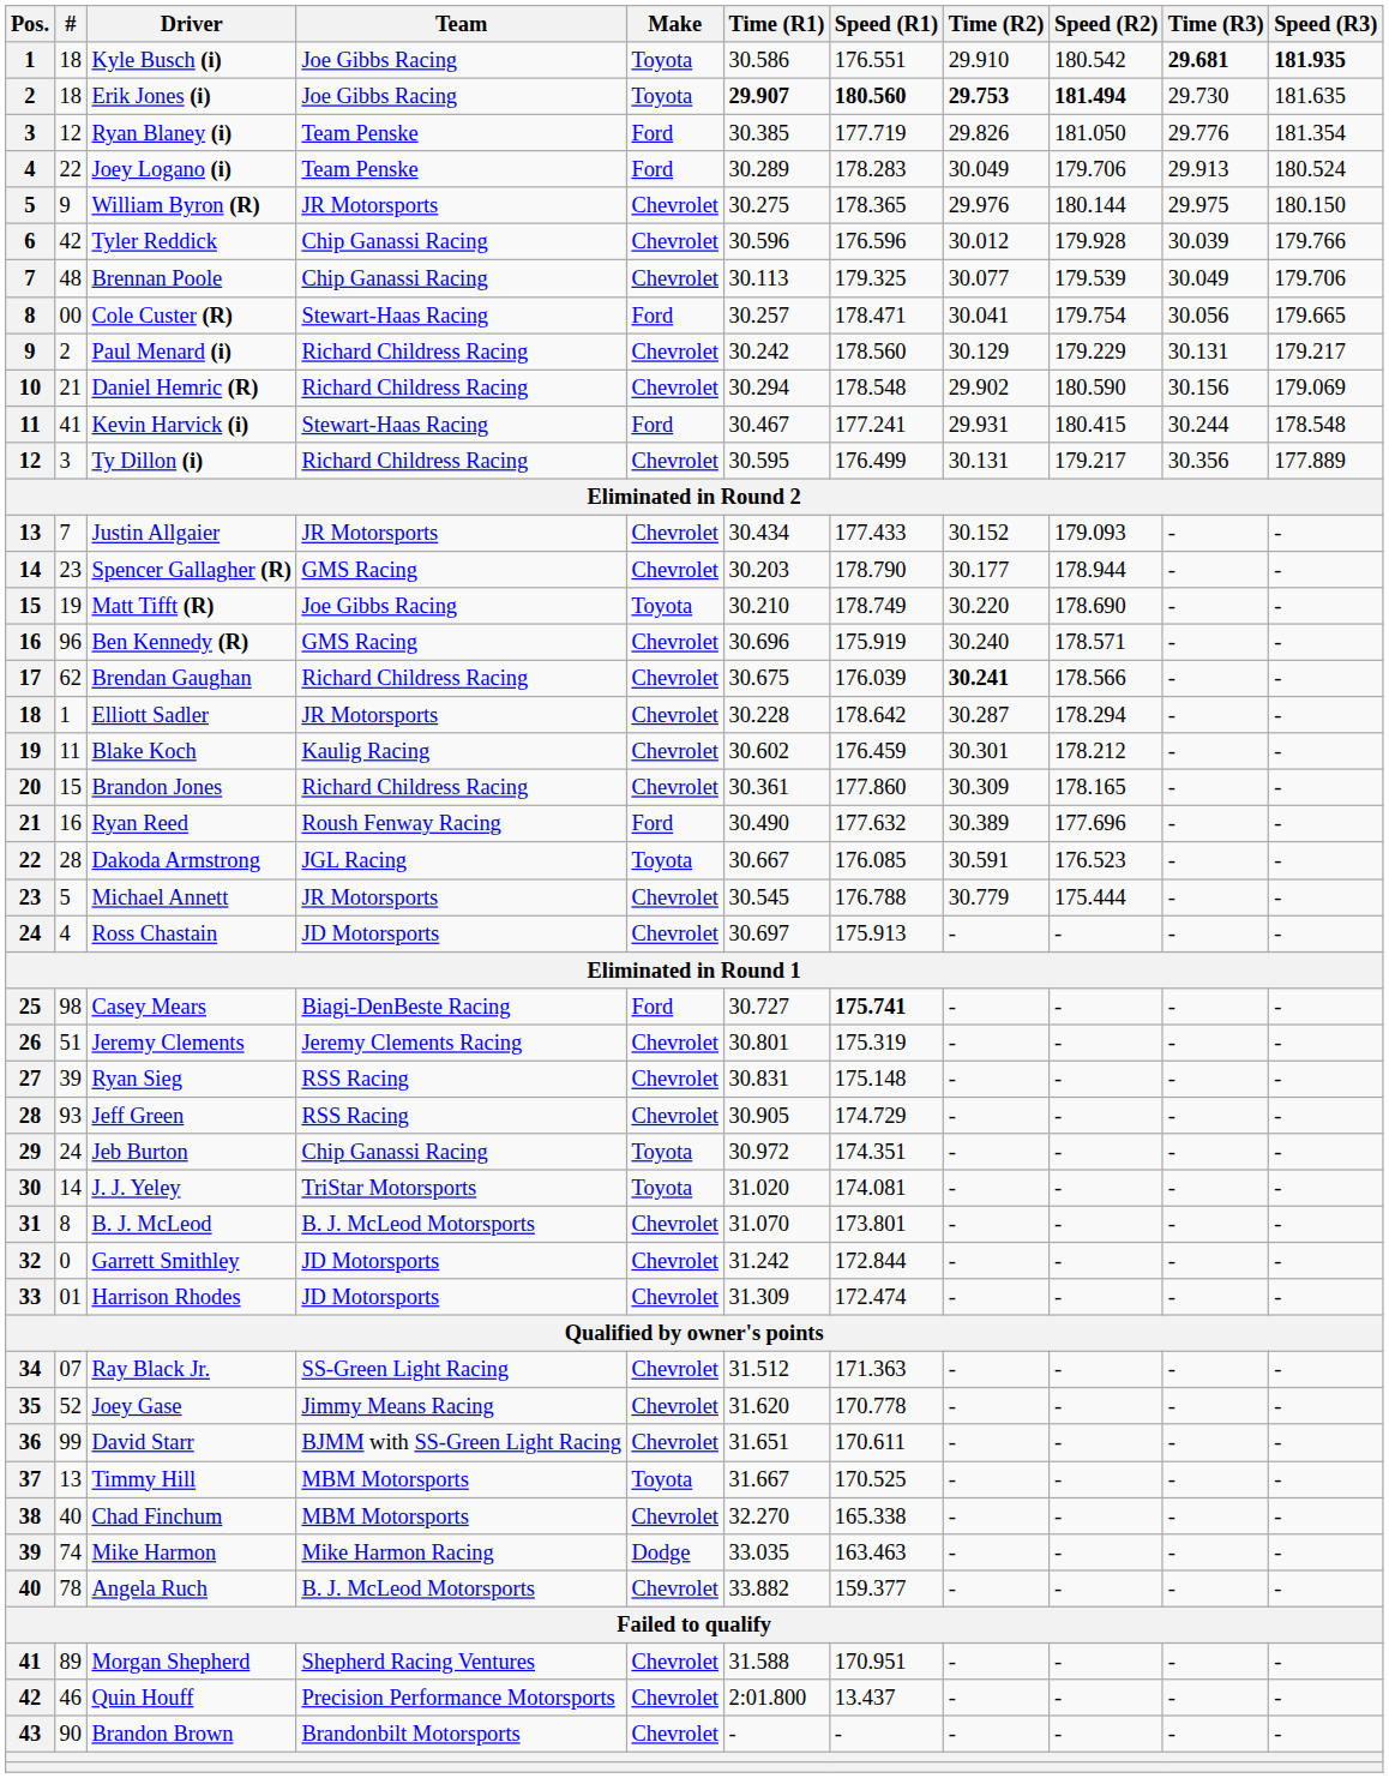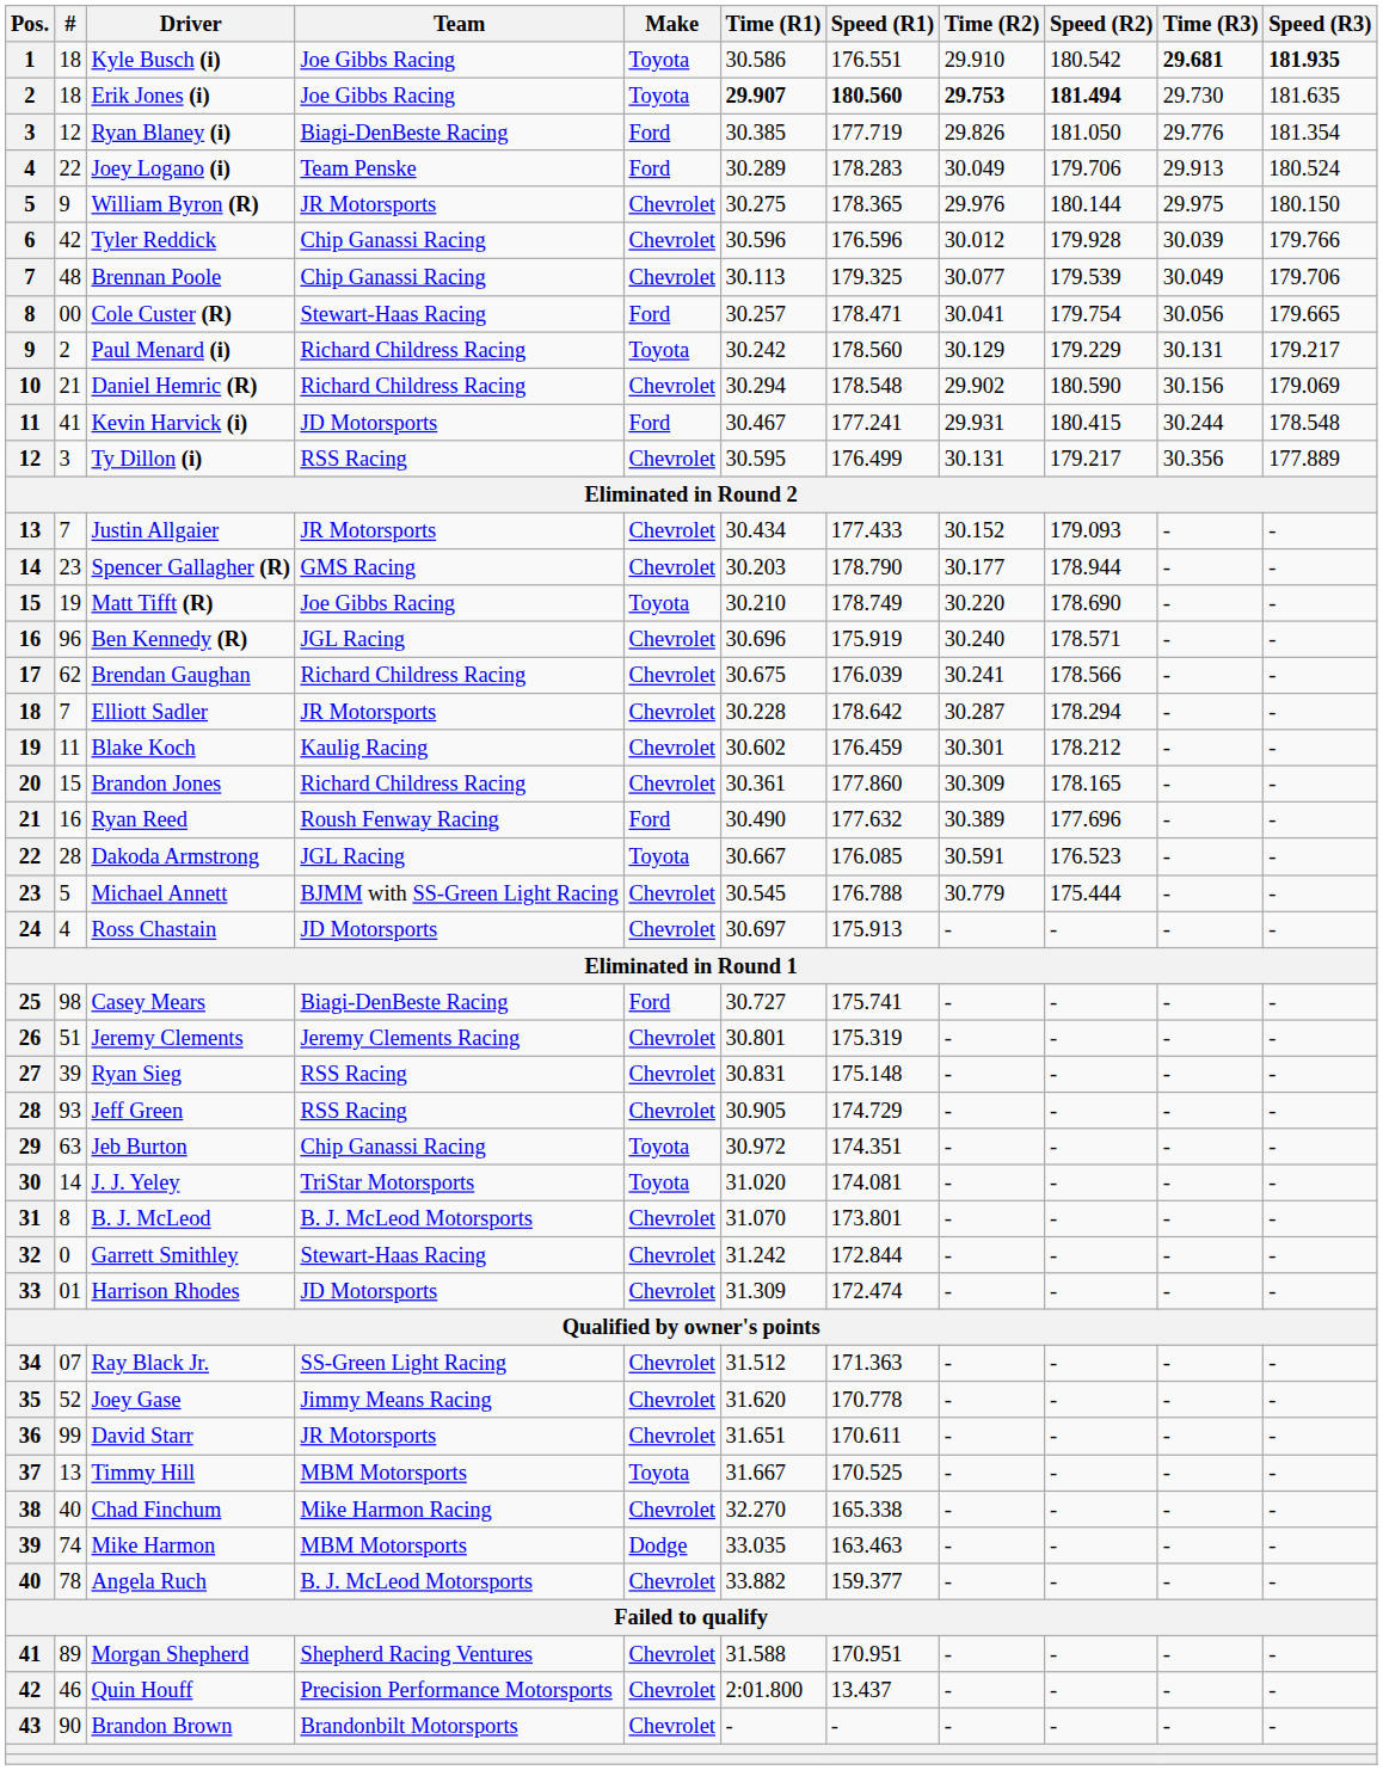Ryan Blaney (i) | Team: Team Penske -> Biagi-DenBeste Racing
Paul Menard (i) | Make: Chevrolet -> Toyota
Kevin Harvick (i) | Team: Stewart-Haas Racing -> JD Motorsports
Ty Dillon (i) | Team: Richard Childress Racing -> RSS Racing
Ben Kennedy (R) | Team: GMS Racing -> JGL Racing
Brendan Gaughan | Time (R2): bold -> normal
Elliott Sadler | #: 1 -> 7
Michael Annett | Team: JR Motorsports -> BJMM with SS-Green Light Racing
Casey Mears | Speed (R1): bold -> normal
Jeb Burton | #: 24 -> 63
Garrett Smithley | Team: JD Motorsports -> Stewart-Haas Racing
David Starr | Team: BJMM with SS-Green Light Racing -> JR Motorsports
Chad Finchum | Team: MBM Motorsports -> Mike Harmon Racing
Mike Harmon | Team: Mike Harmon Racing -> MBM Motorsports
